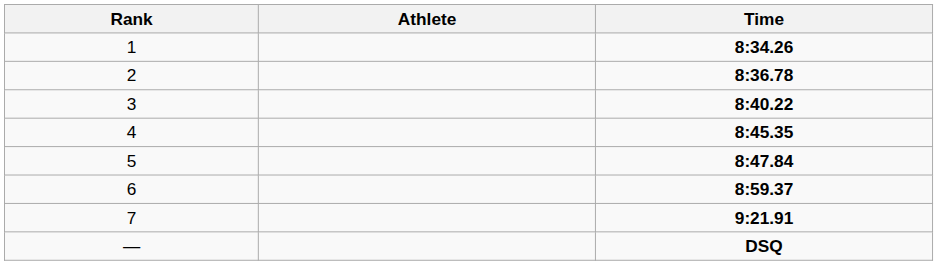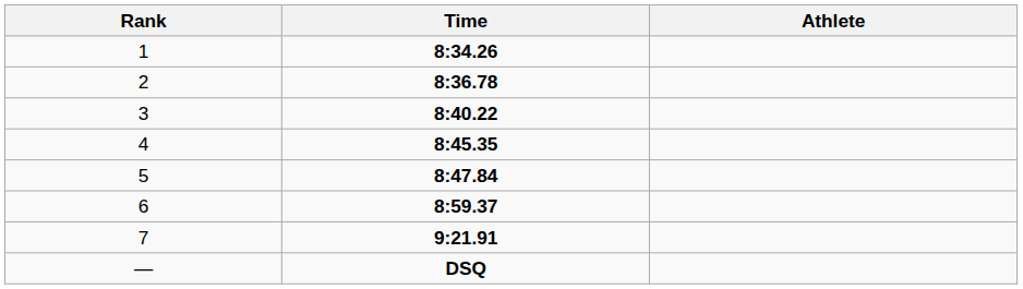columns swapped: Athlete <-> Time
